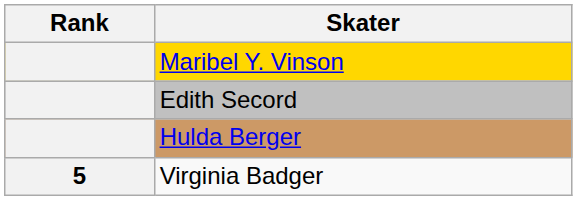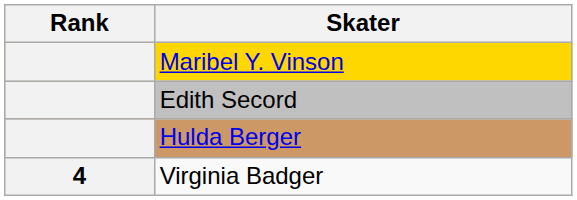Virginia Badger | Rank: 5 -> 4
